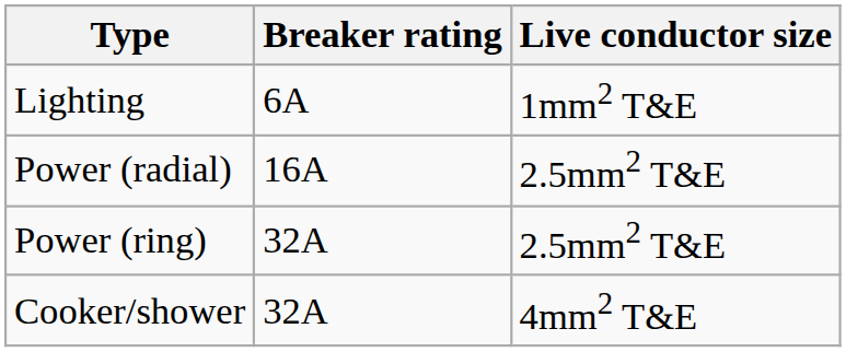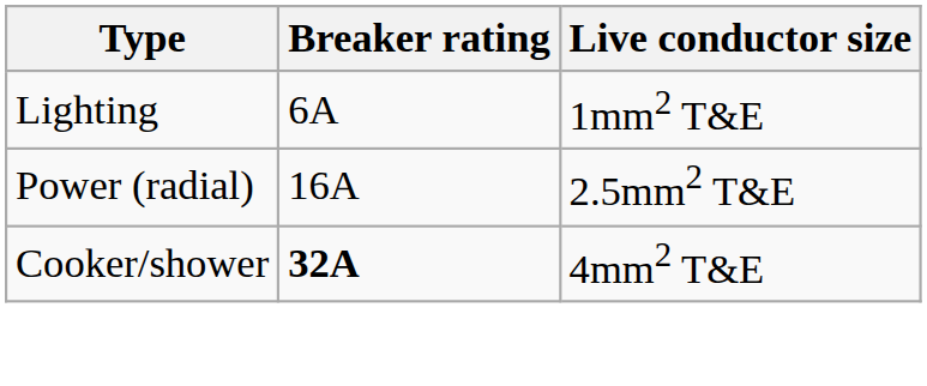- row: Power (ring) | 32A | 2.5mm2 T&E
Cooker/shower | Breaker rating: normal -> bold
